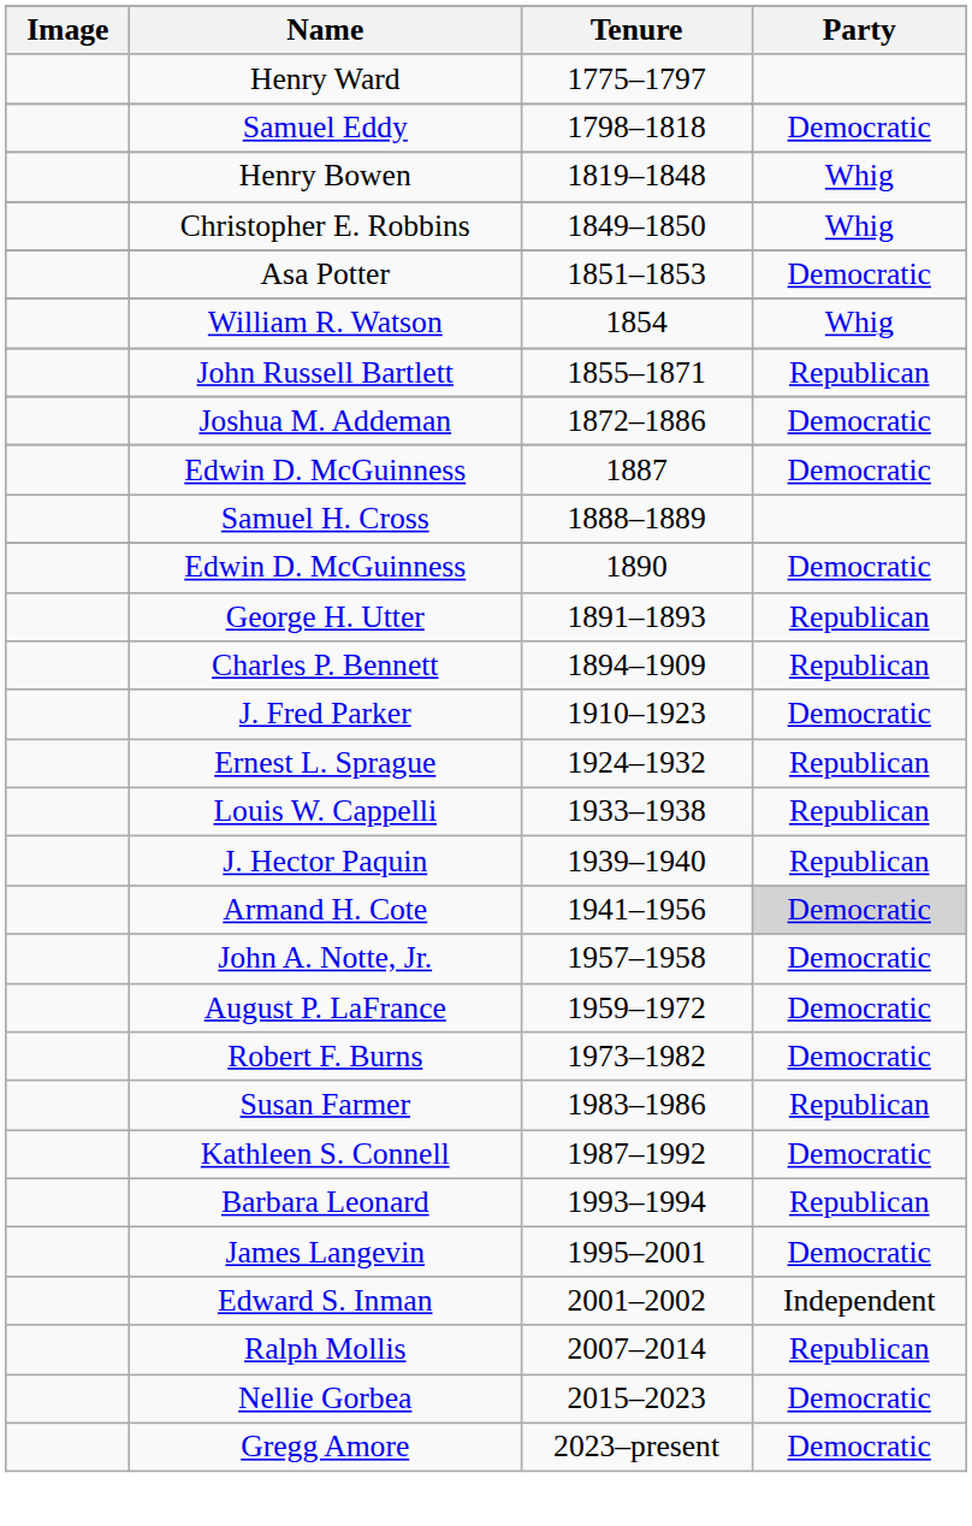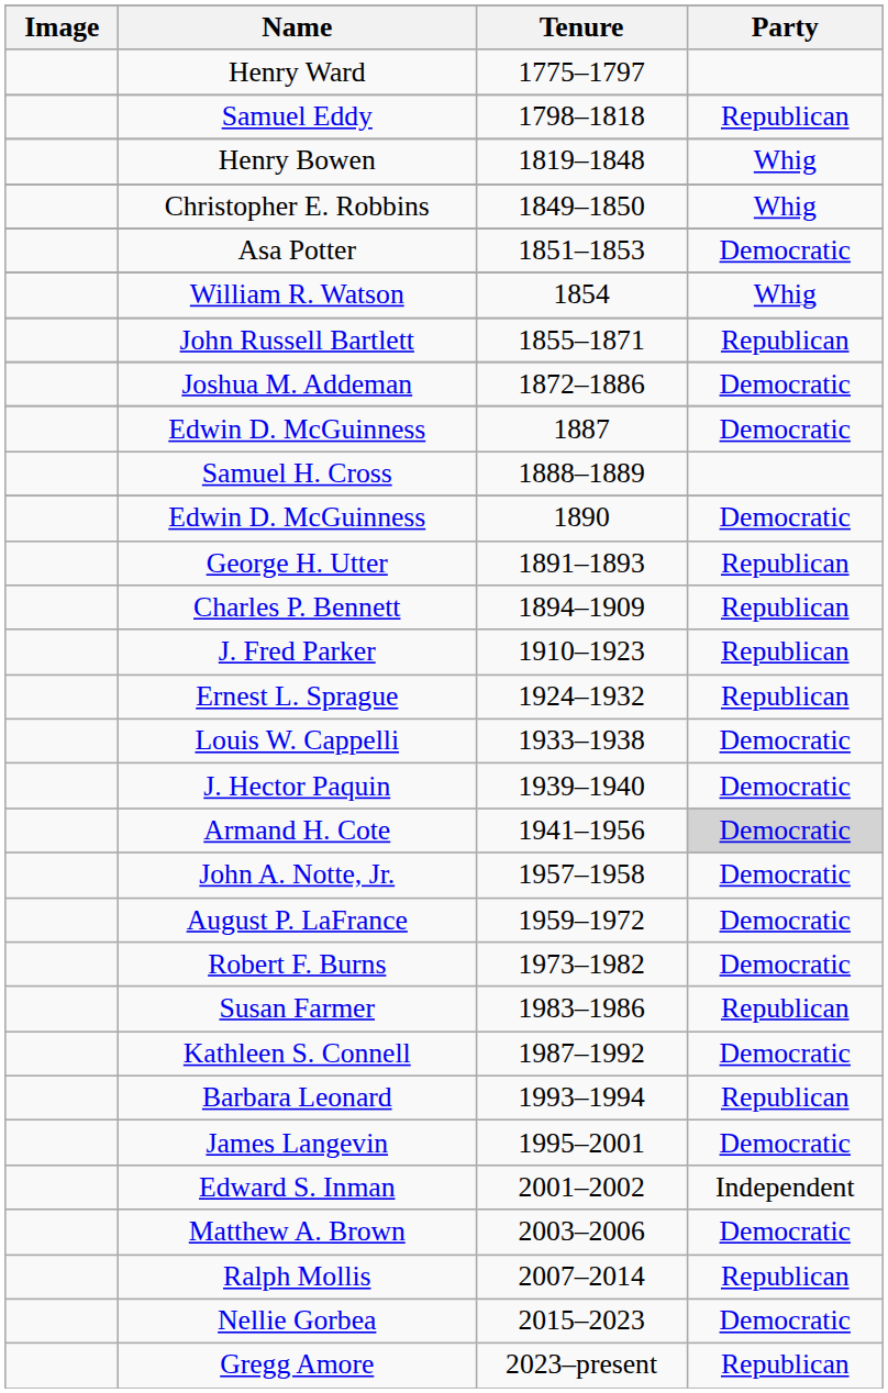Samuel Eddy | Party: Democratic -> Republican
J. Fred Parker | Party: Democratic -> Republican
Louis W. Cappelli | Party: Republican -> Democratic
J. Hector Paquin | Party: Republican -> Democratic
+ row: Matthew A. Brown | 2003–2006 | Democratic
Gregg Amore | Party: Democratic -> Republican
